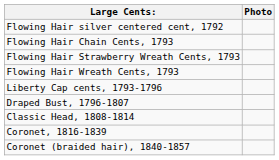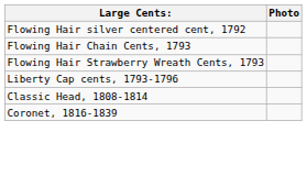- row: Flowing Hair Wreath Cents, 1793
- row: Draped Bust, 1796-1807
- row: Coronet (braided hair), 1840-1857
